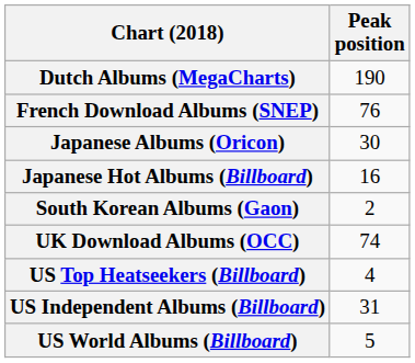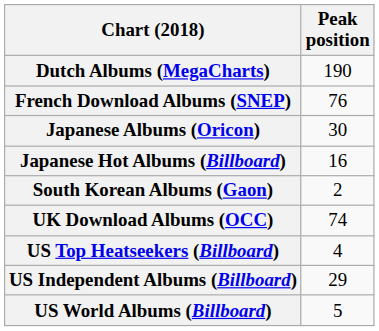US Independent Albums (Billboard) | Peak position: 31 -> 29
